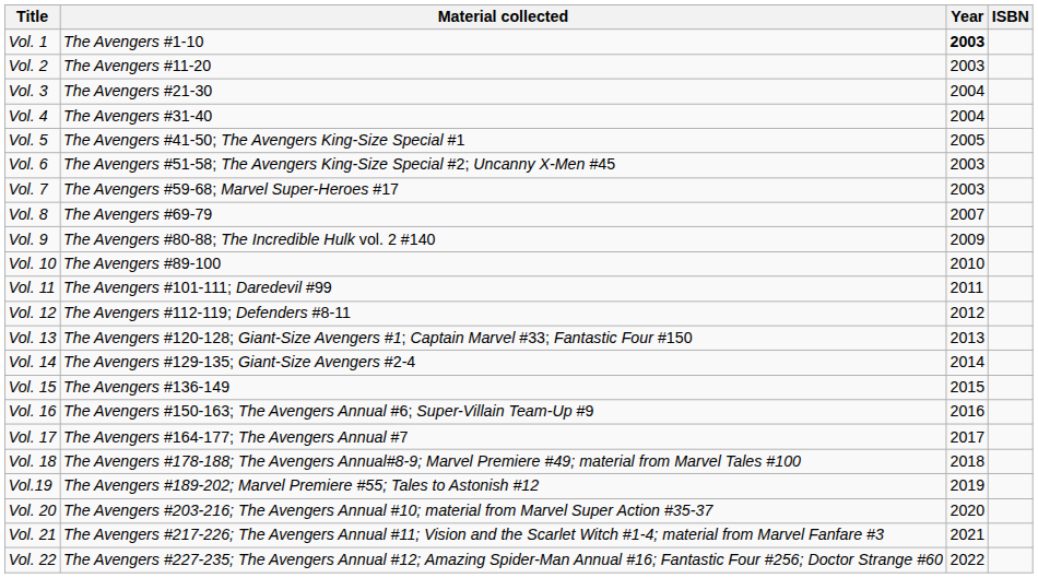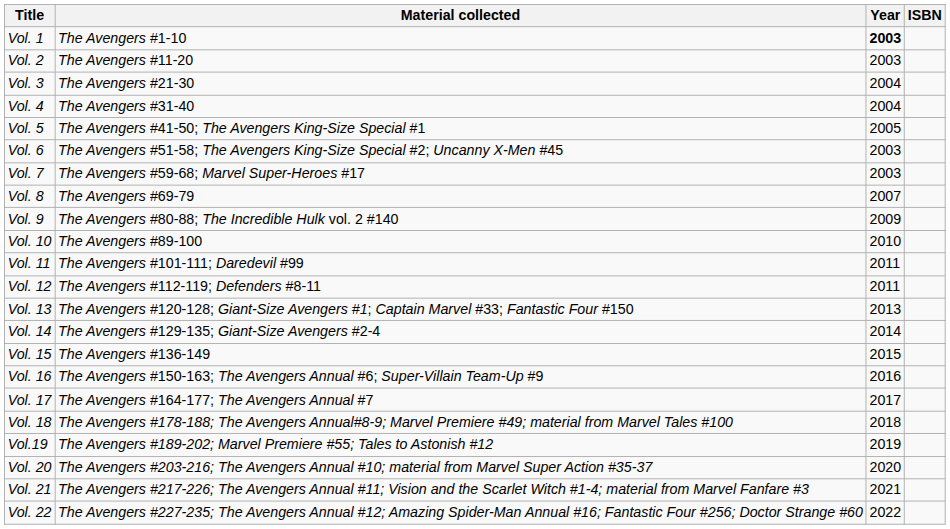Vol. 12 | Year: 2012 -> 2011
